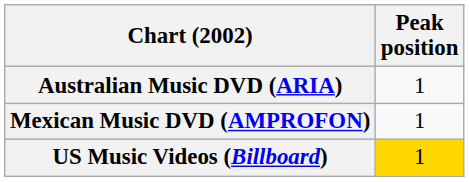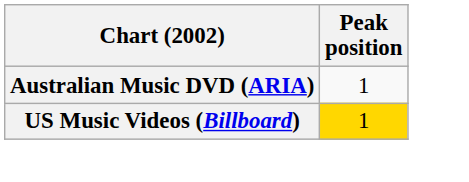- row: Mexican Music DVD (AMPROFON) | 1
